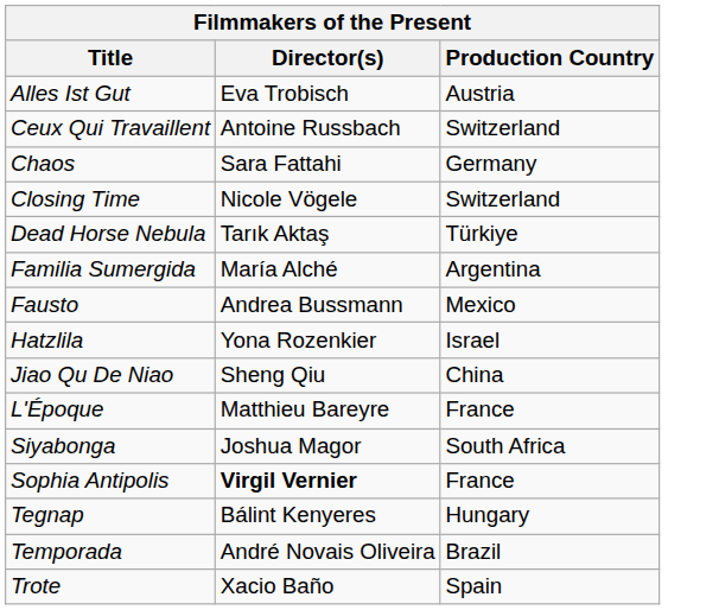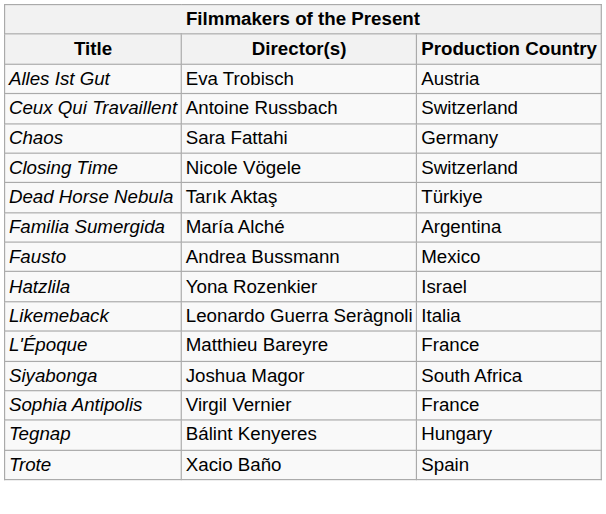- row: Jiao Qu De Niao | Sheng Qiu | China
+ row: Likemeback | Leonardo Guerra Seràgnoli | Italia
Sophia Antipolis | Director(s): bold -> normal
- row: Temporada | André Novais Oliveira | Brazil
